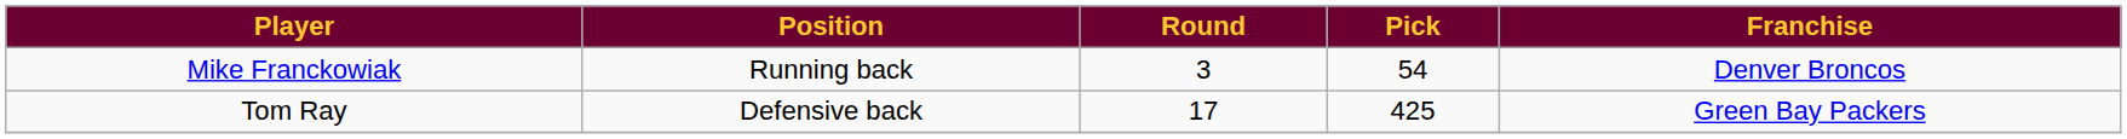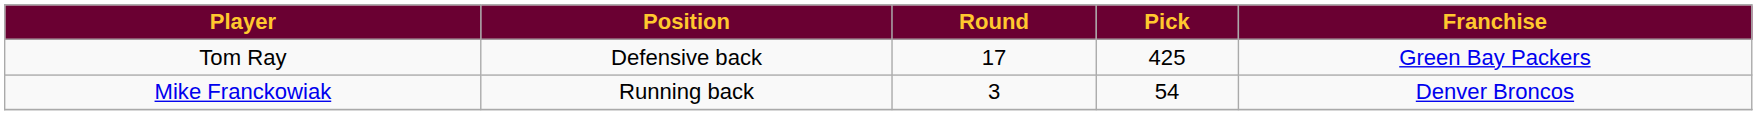rows swapped: Mike Franckowiak <-> Tom Ray
